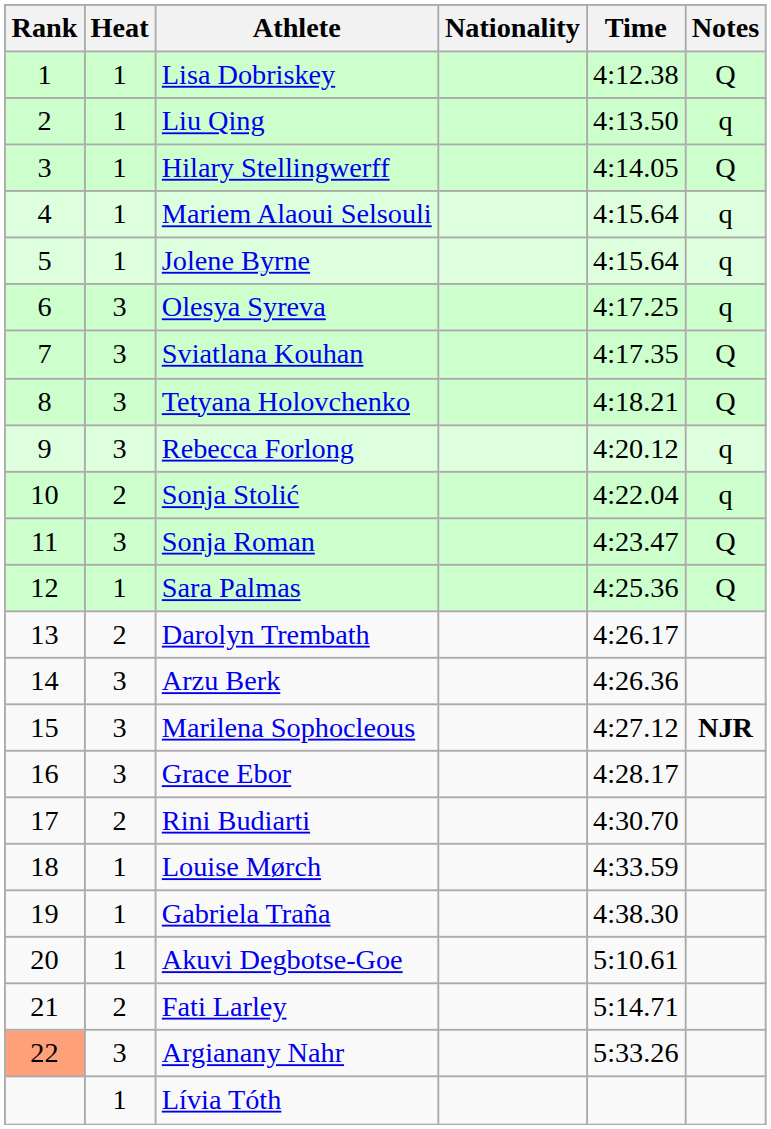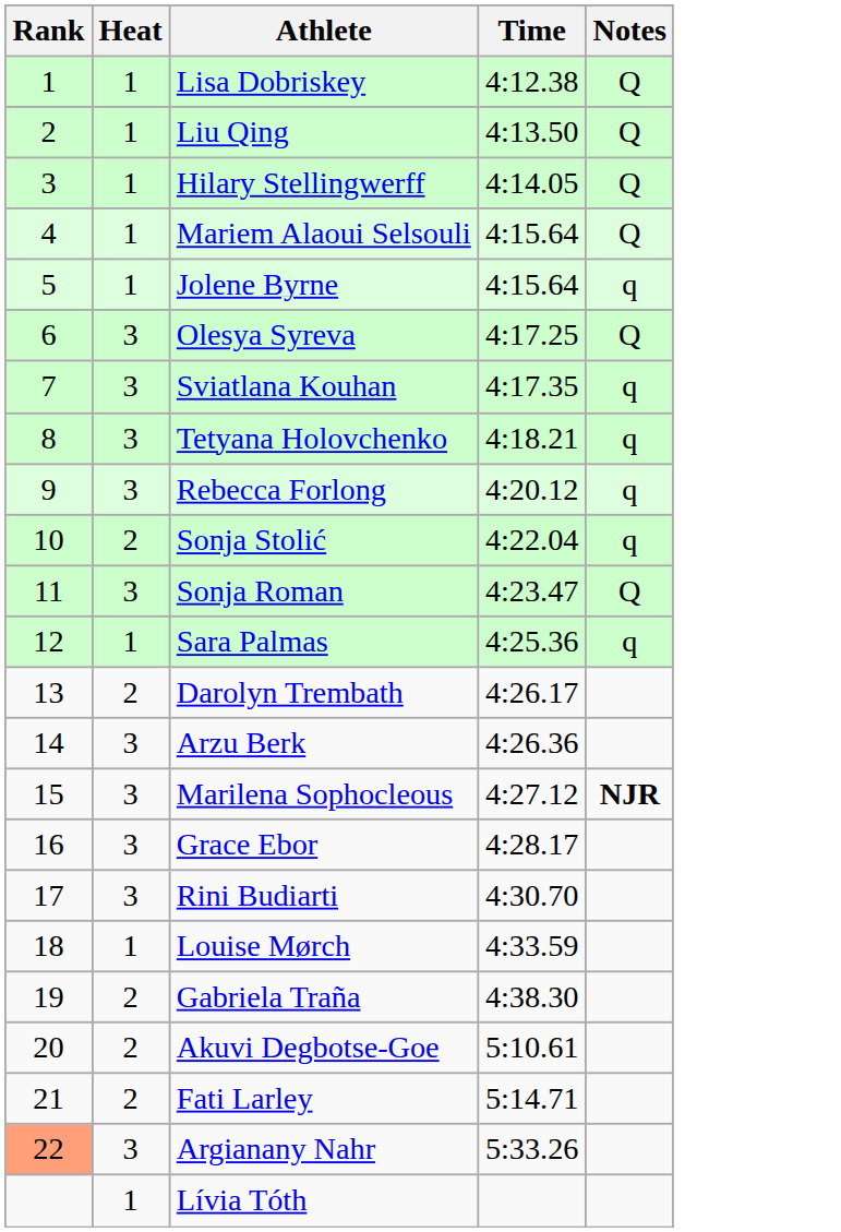- column: Nationality
Liu Qing | Notes: q -> Q
Mariem Alaoui Selsouli | Notes: q -> Q
Olesya Syreva | Notes: q -> Q
Sviatlana Kouhan | Notes: Q -> q
Tetyana Holovchenko | Notes: Q -> q
Sara Palmas | Notes: Q -> q
Rini Budiarti | Heat: 2 -> 3
Gabriela Traña | Heat: 1 -> 2
Akuvi Degbotse-Goe | Heat: 1 -> 2
